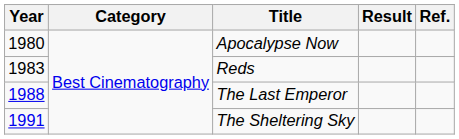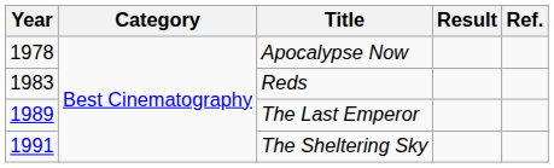Apocalypse Now | Year: 1980 -> 1978
The Last Emperor | Year: 1988 -> 1989
